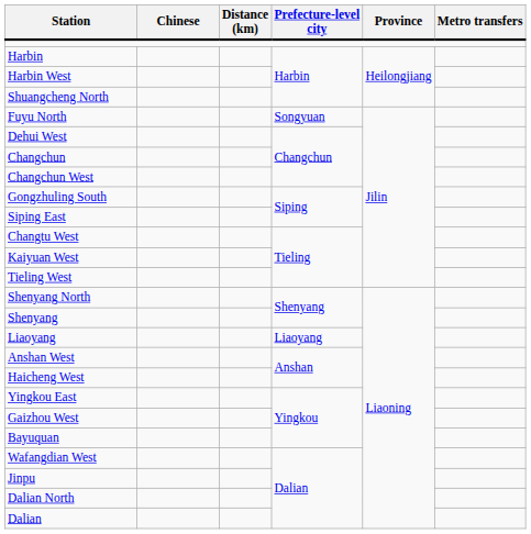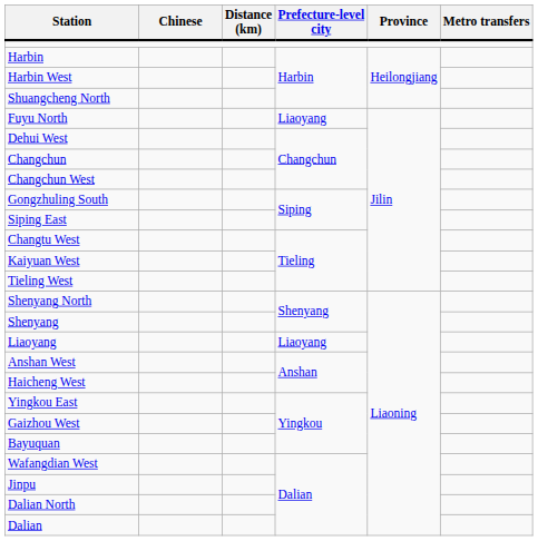Fuyu North | Prefecture-level city: Songyuan -> Liaoyang
